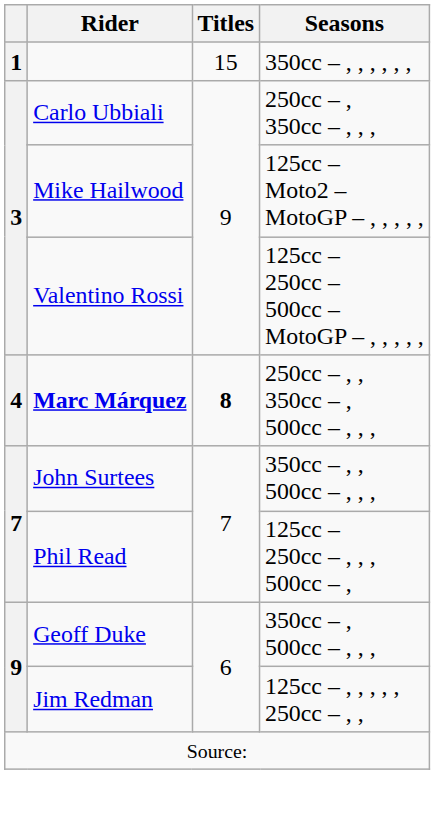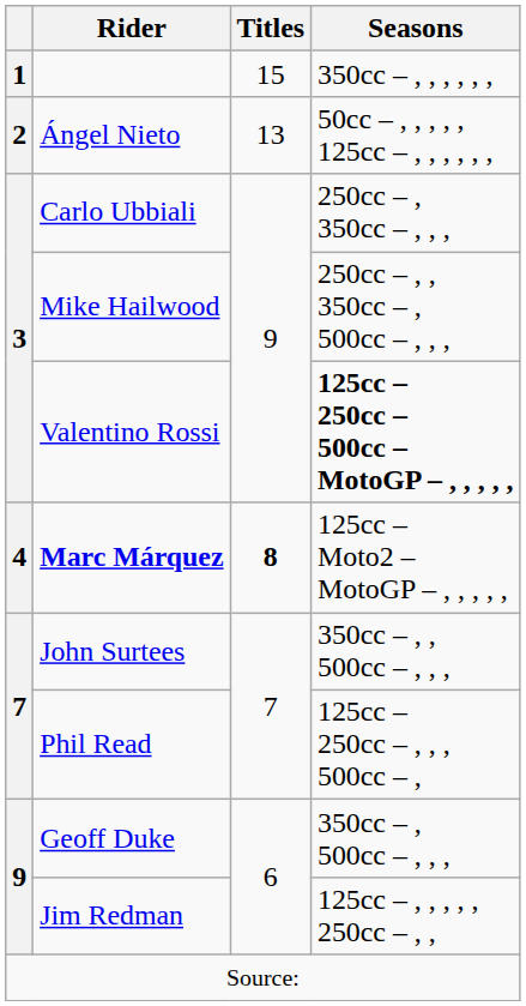+ row: 2 | Ángel Nieto | 13 | 50cc – , , , , , 125cc – , , , , , ,
Mike Hailwood | Seasons: 125cc – Moto2 – MotoGP – , , , , , -> 250cc – , , 350cc – , 500cc – , , ,
Valentino Rossi | Seasons: normal -> bold
Marc Márquez | Seasons: 250cc – , , 350cc – , 500cc – , , , -> 125cc – Moto2 – MotoGP – , , , , ,
